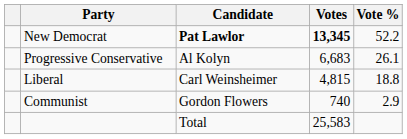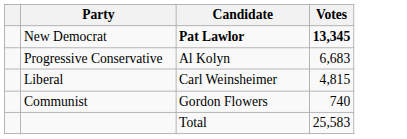- column: Vote % | 52.2 | 26.1 | 18.8 | 2.9
